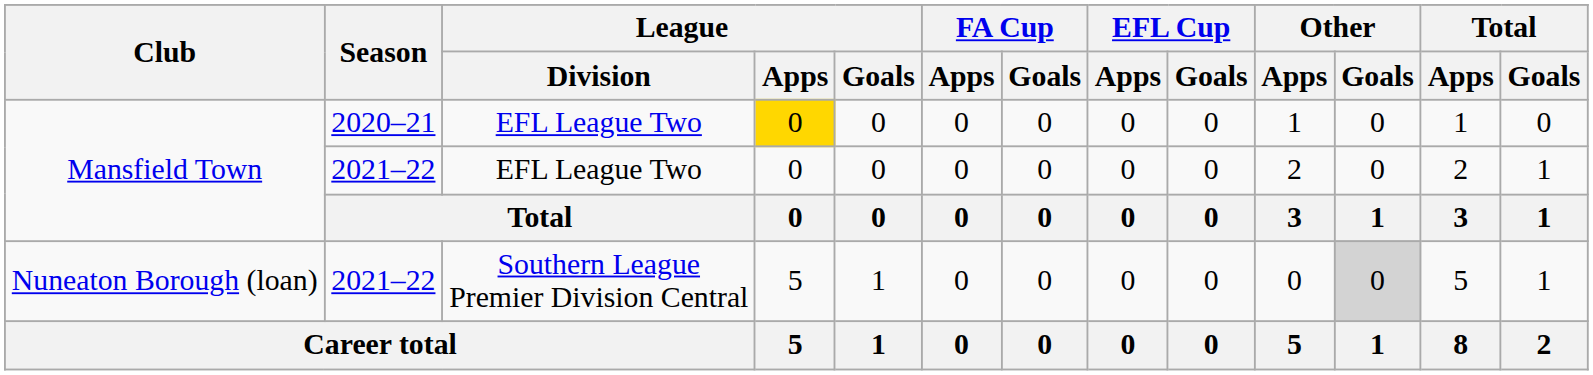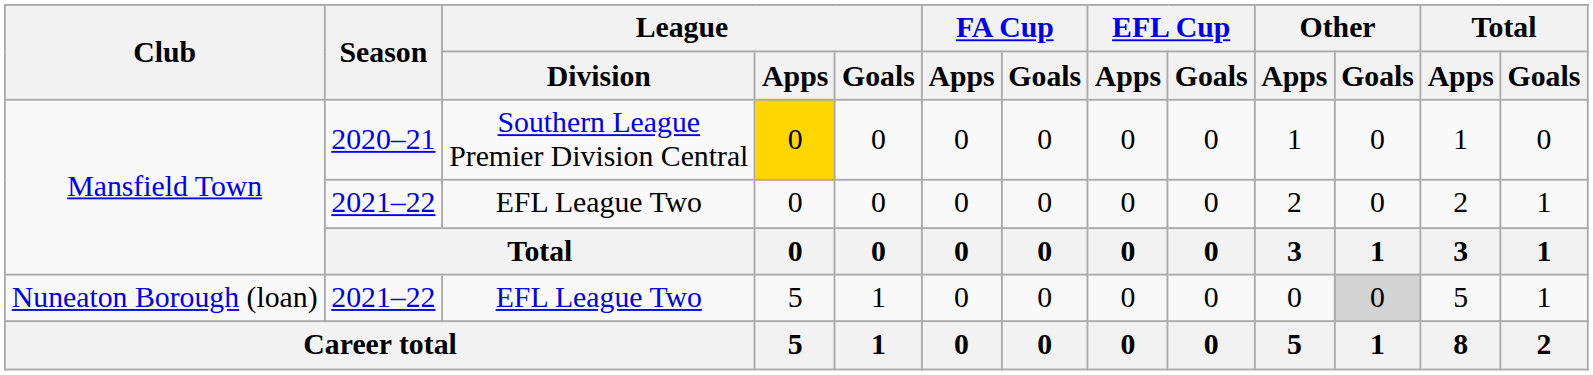Mansfield Town / 2020–21 | League / Division: EFL League Two -> Southern League Premier Division Central
Nuneaton Borough (loan) | League / Division: Southern League Premier Division Central -> EFL League Two
